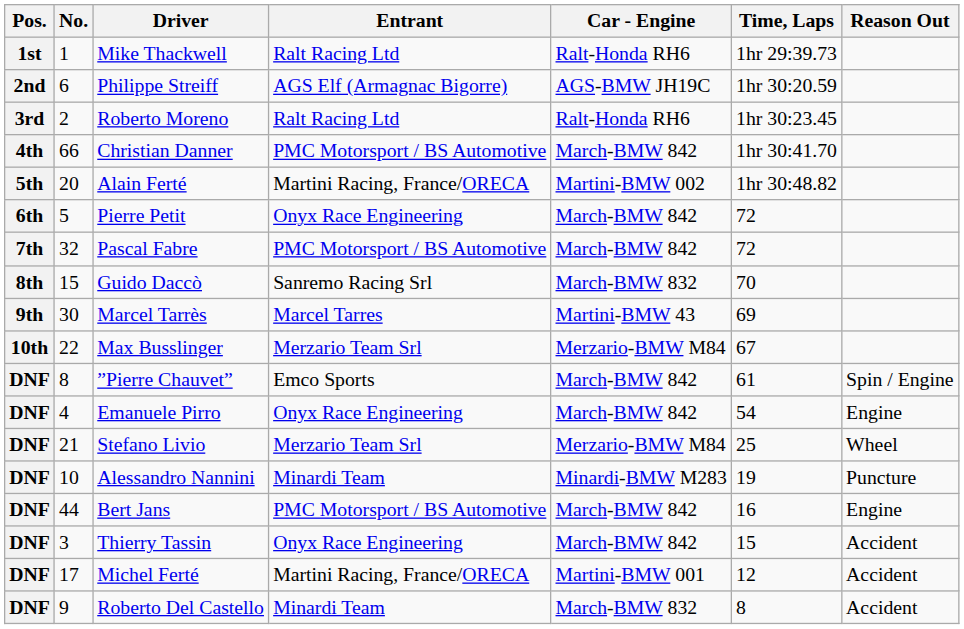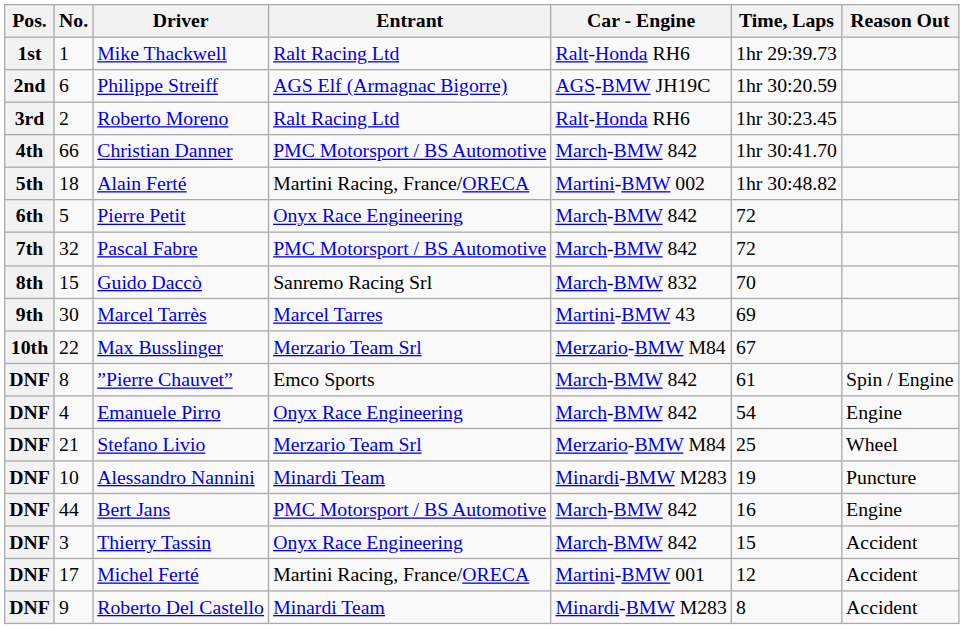Alain Ferté | No.: 20 -> 18
Roberto Del Castello | Car - Engine: March-BMW 832 -> Minardi-BMW M283
